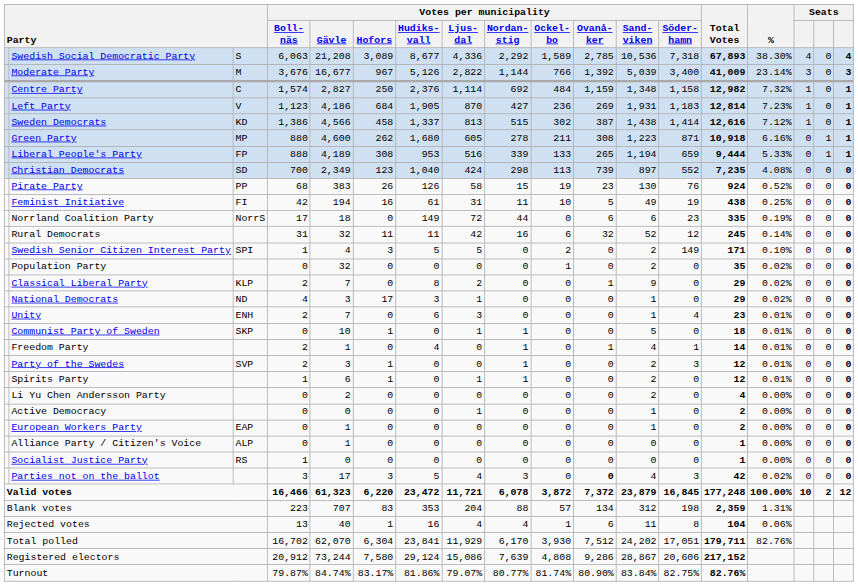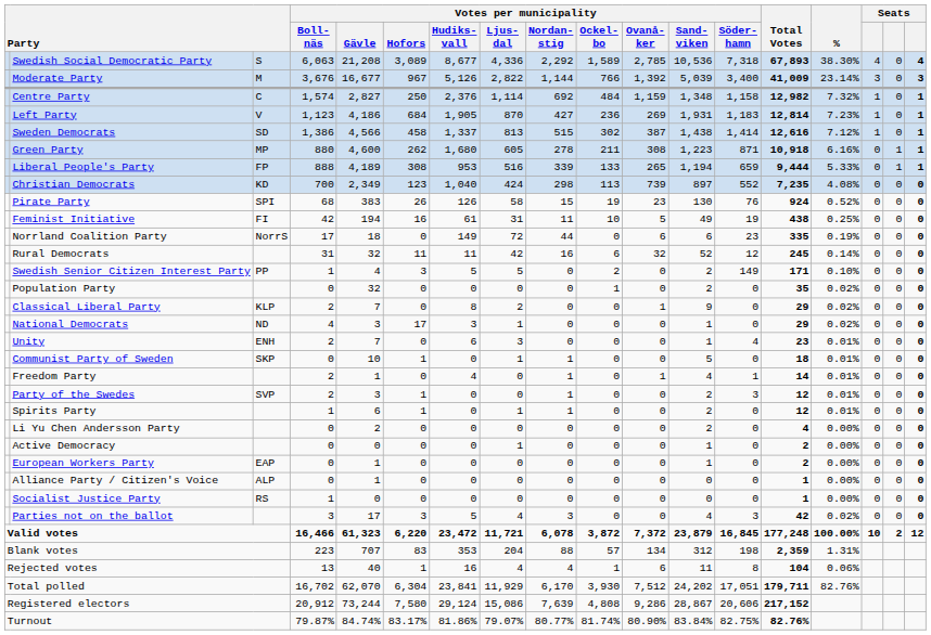Sweden Democrats | column 3: KD -> SD
Christian Democrats | column 3: SD -> KD
Pirate Party | column 3: PP -> SPI
Swedish Senior Citizen Interest Party | column 3: SPI -> PP
Parties not on the ballot | Votes per municipality / Ovanå- ker: bold -> normal
